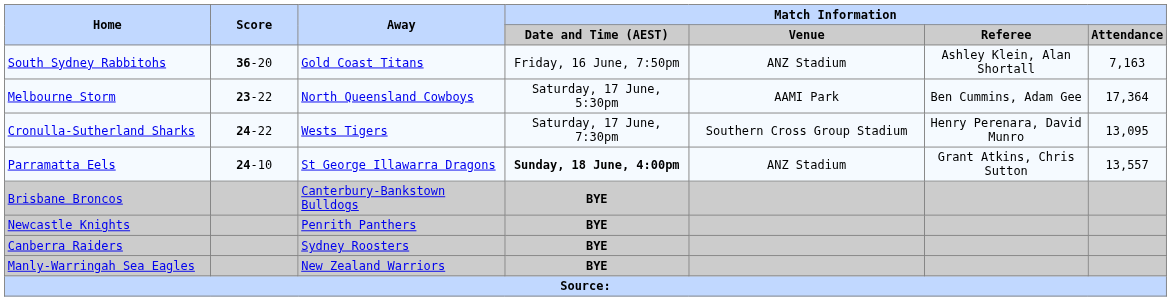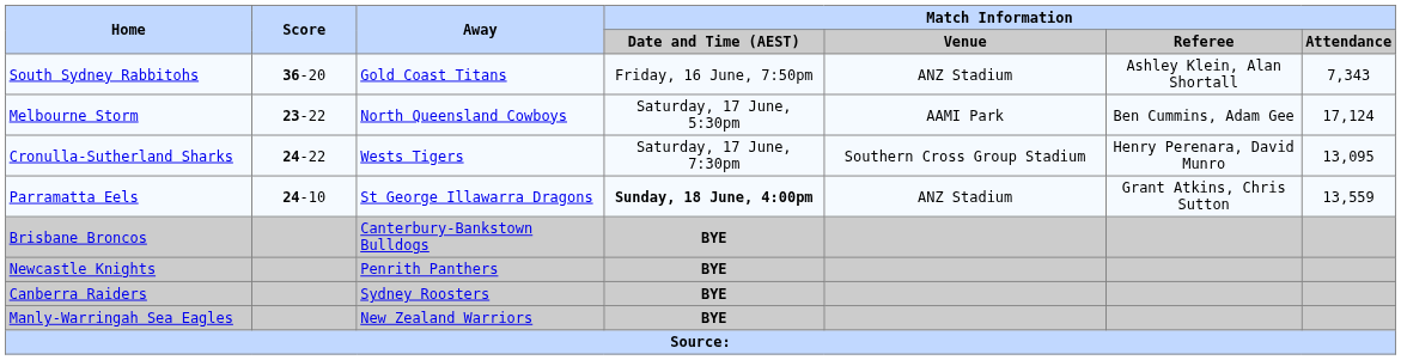South Sydney Rabbitohs | Match Information / Attendance: 7,163 -> 7,343
Melbourne Storm | Match Information / Attendance: 17,364 -> 17,124
Parramatta Eels | Match Information / Attendance: 13,557 -> 13,559
